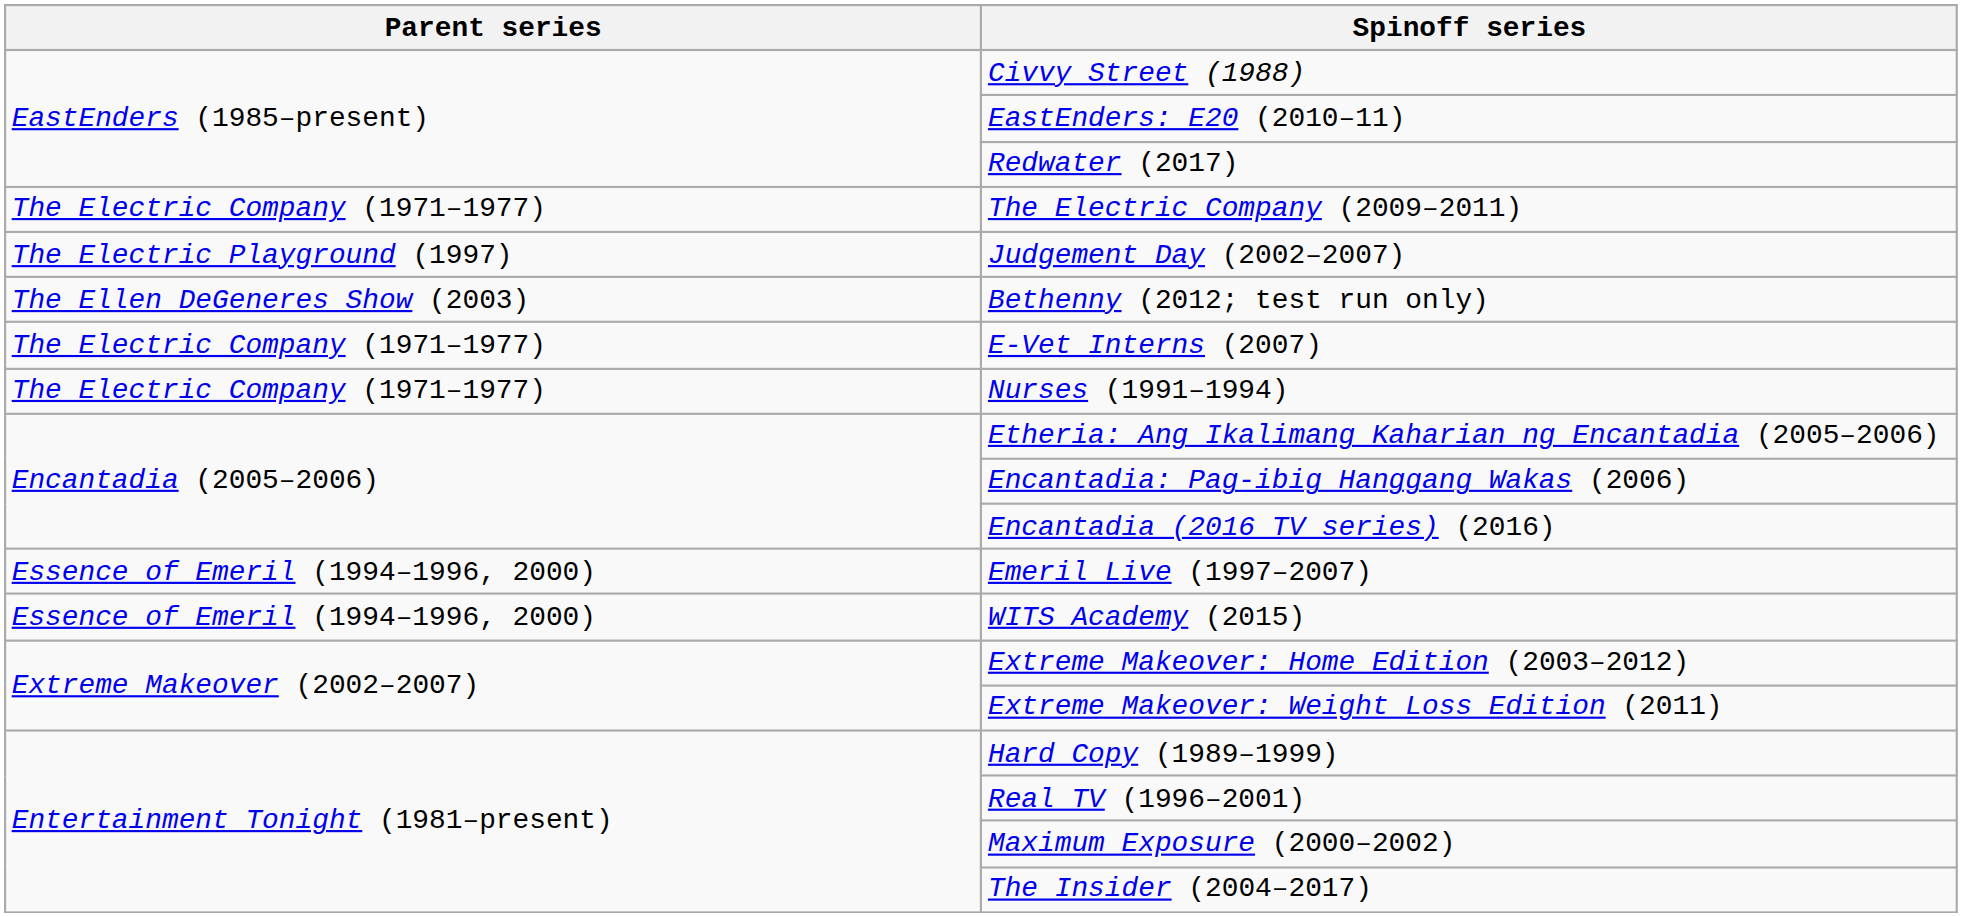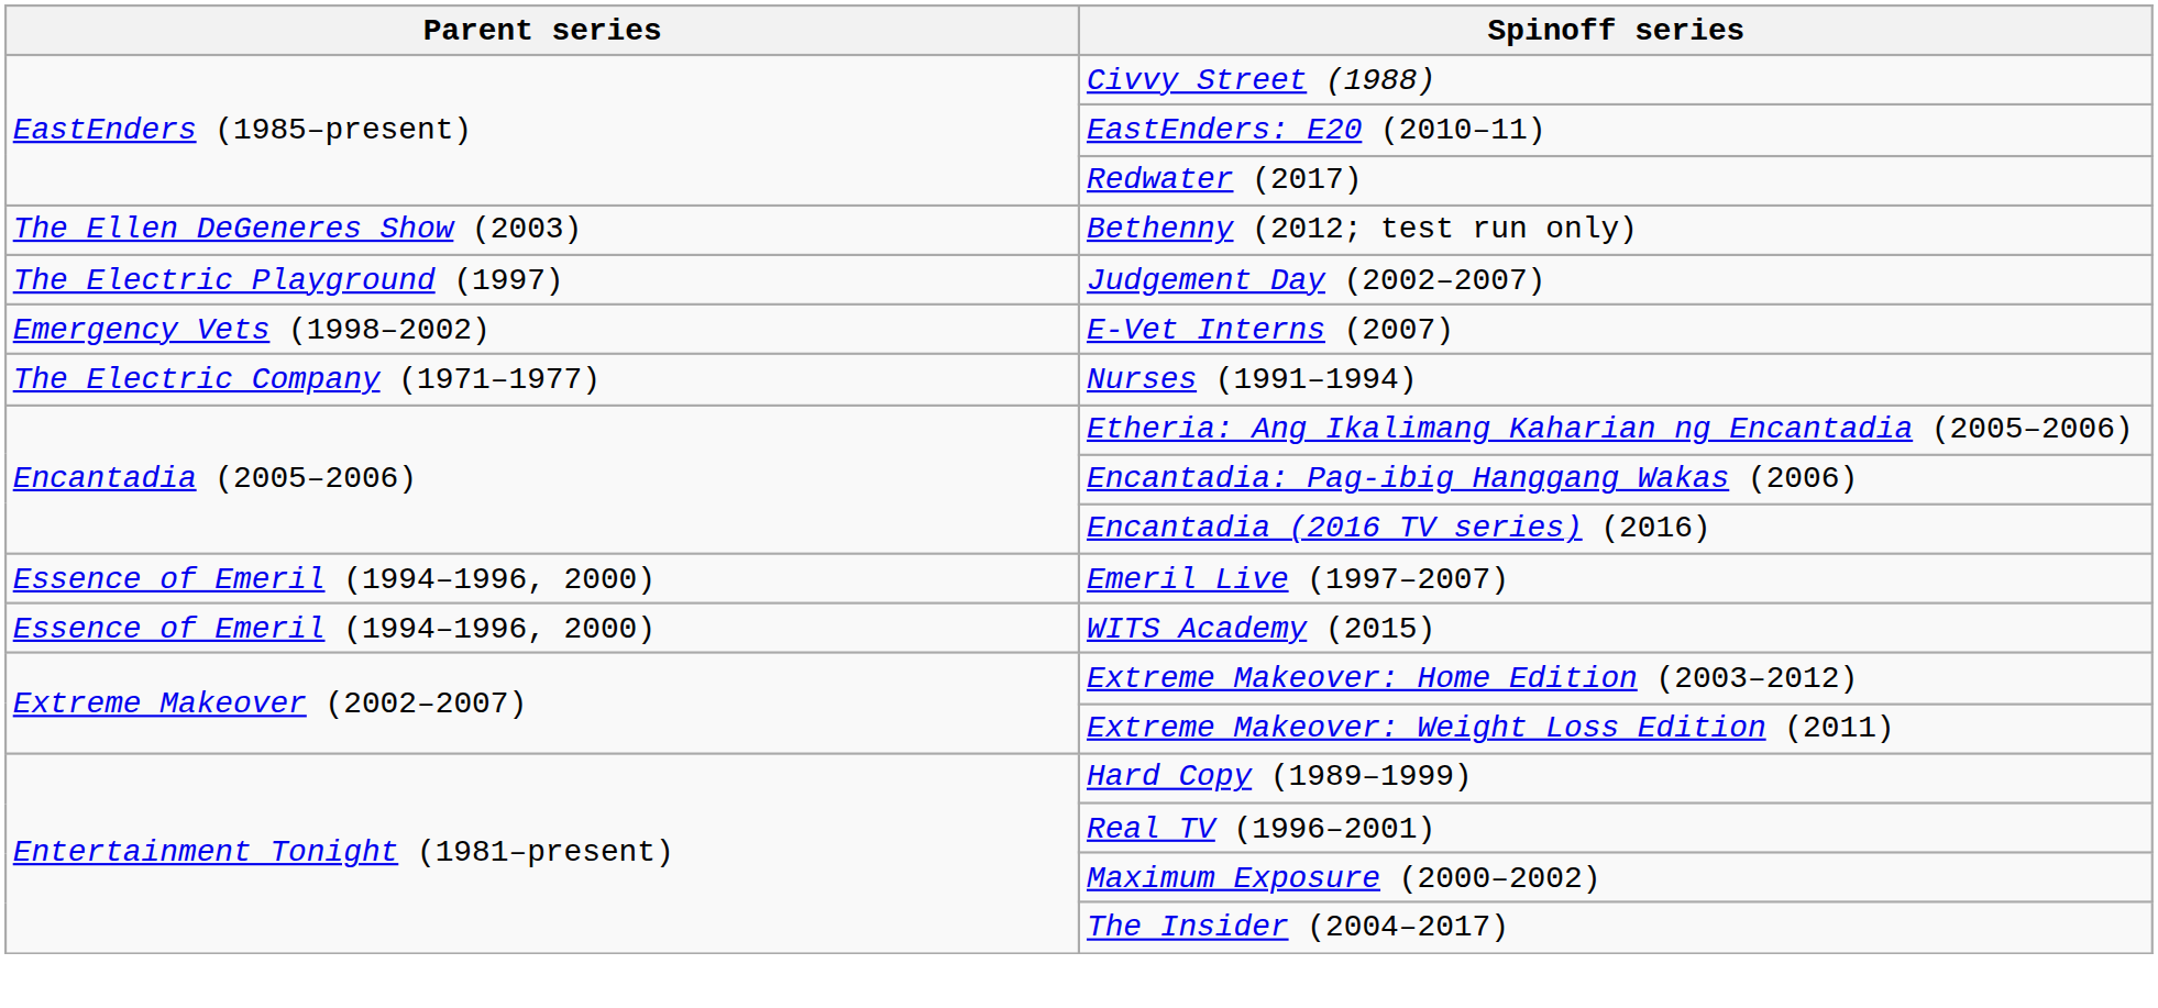- row: The Electric Company (1971–1977) | The Electric Company (2009–2011)
rows swapped: Judgement Day (2002–2007) <-> Bethenny (2012; test run only)
E-Vet Interns (2007) | Parent series: The Electric Company (1971–1977) -> Emergency Vets (1998–2002)
